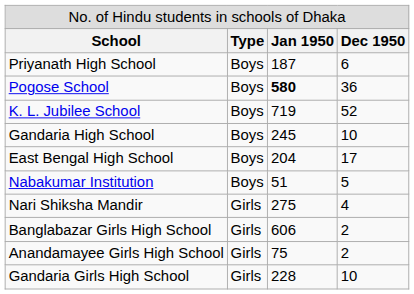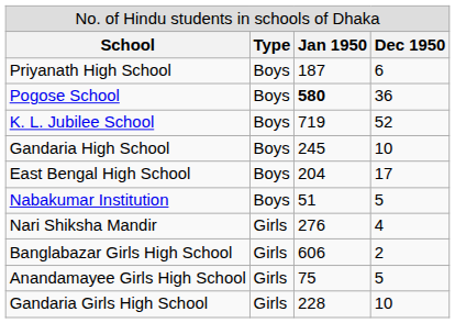Nari Shiksha Mandir | column 3: 275 -> 276
Anandamayee Girls High School | column 4: 2 -> 5
